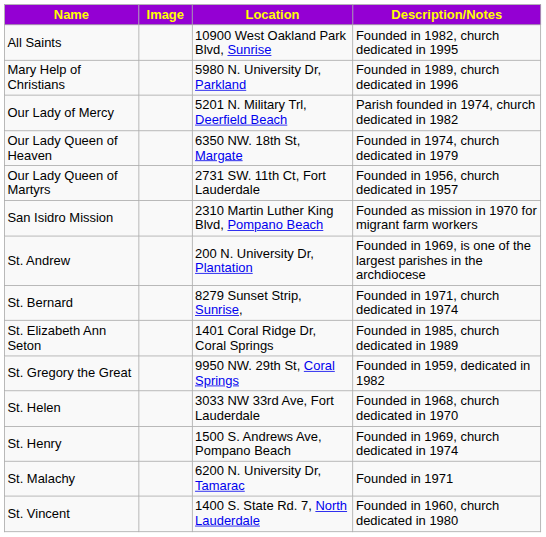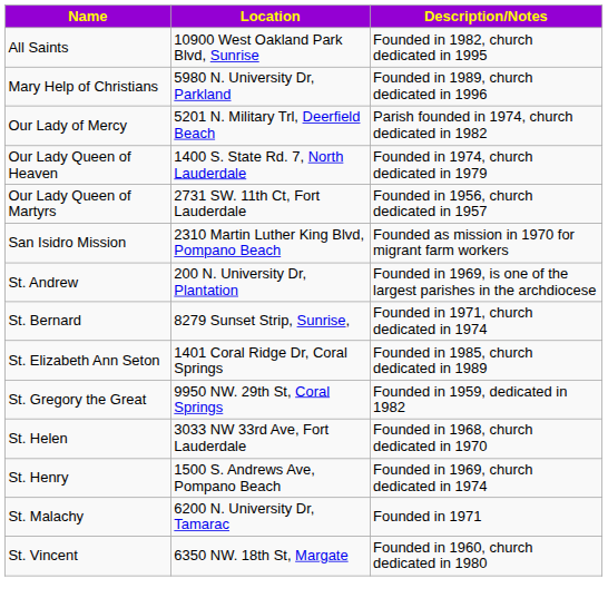- column: Image
Our Lady Queen of Heaven | Location: 6350 NW. 18th St, Margate -> 1400 S. State Rd. 7, North Lauderdale
St. Vincent | Location: 1400 S. State Rd. 7, North Lauderdale -> 6350 NW. 18th St, Margate
